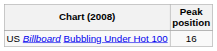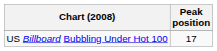US Billboard Bubbling Under Hot 100 | Peak position: 16 -> 17
